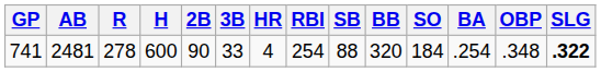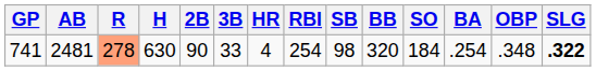741 | R: no background -> lightsalmon background
741 | H: 600 -> 630
741 | SB: 88 -> 98
